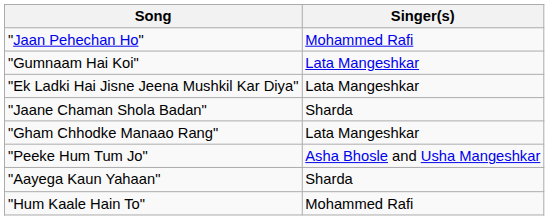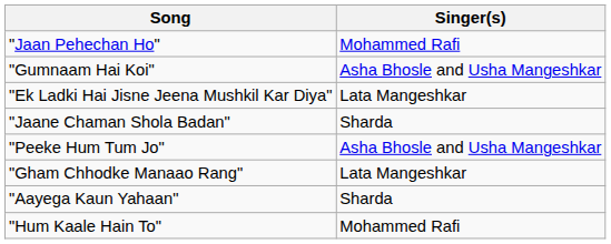"Gumnaam Hai Koi" | Singer(s): Lata Mangeshkar -> Asha Bhosle and Usha Mangeshkar
rows swapped: "Peeke Hum Tum Jo" <-> "Gham Chhodke Manaao Rang"
